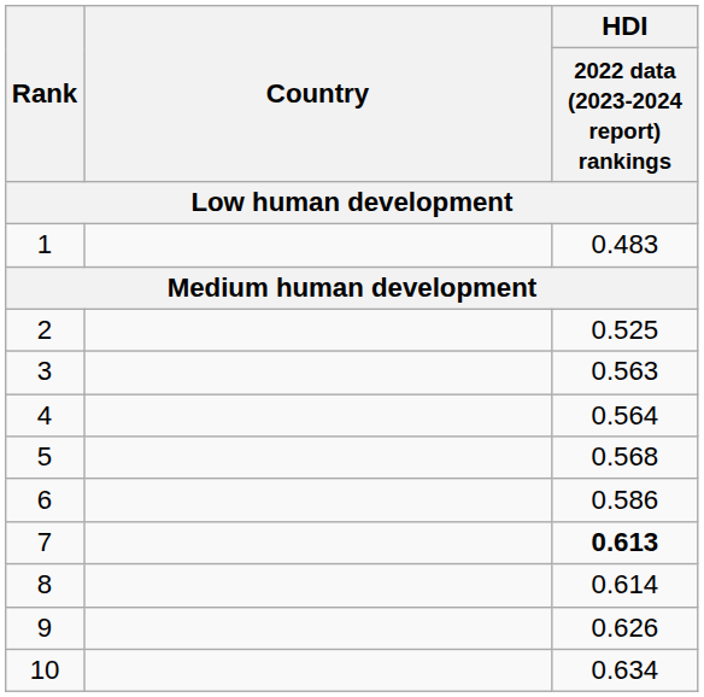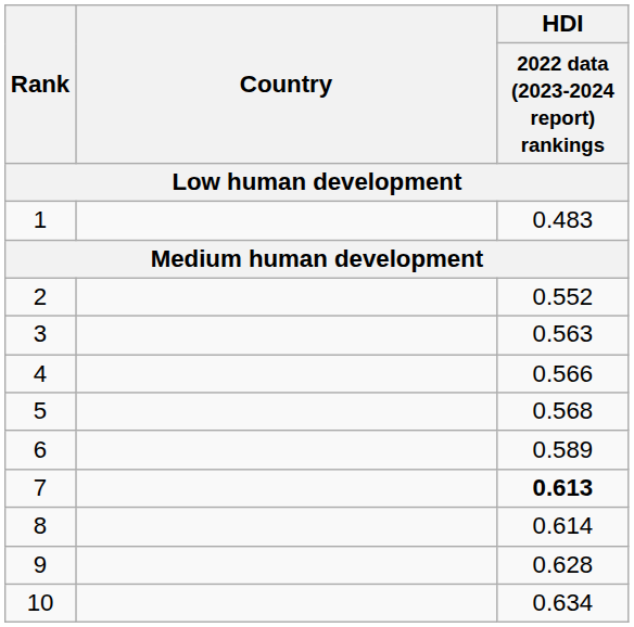2 | HDI / 2022 data (2023-2024 report) rankings: 0.525 -> 0.552
4 | HDI / 2022 data (2023-2024 report) rankings: 0.564 -> 0.566
6 | HDI / 2022 data (2023-2024 report) rankings: 0.586 -> 0.589
9 | HDI / 2022 data (2023-2024 report) rankings: 0.626 -> 0.628
